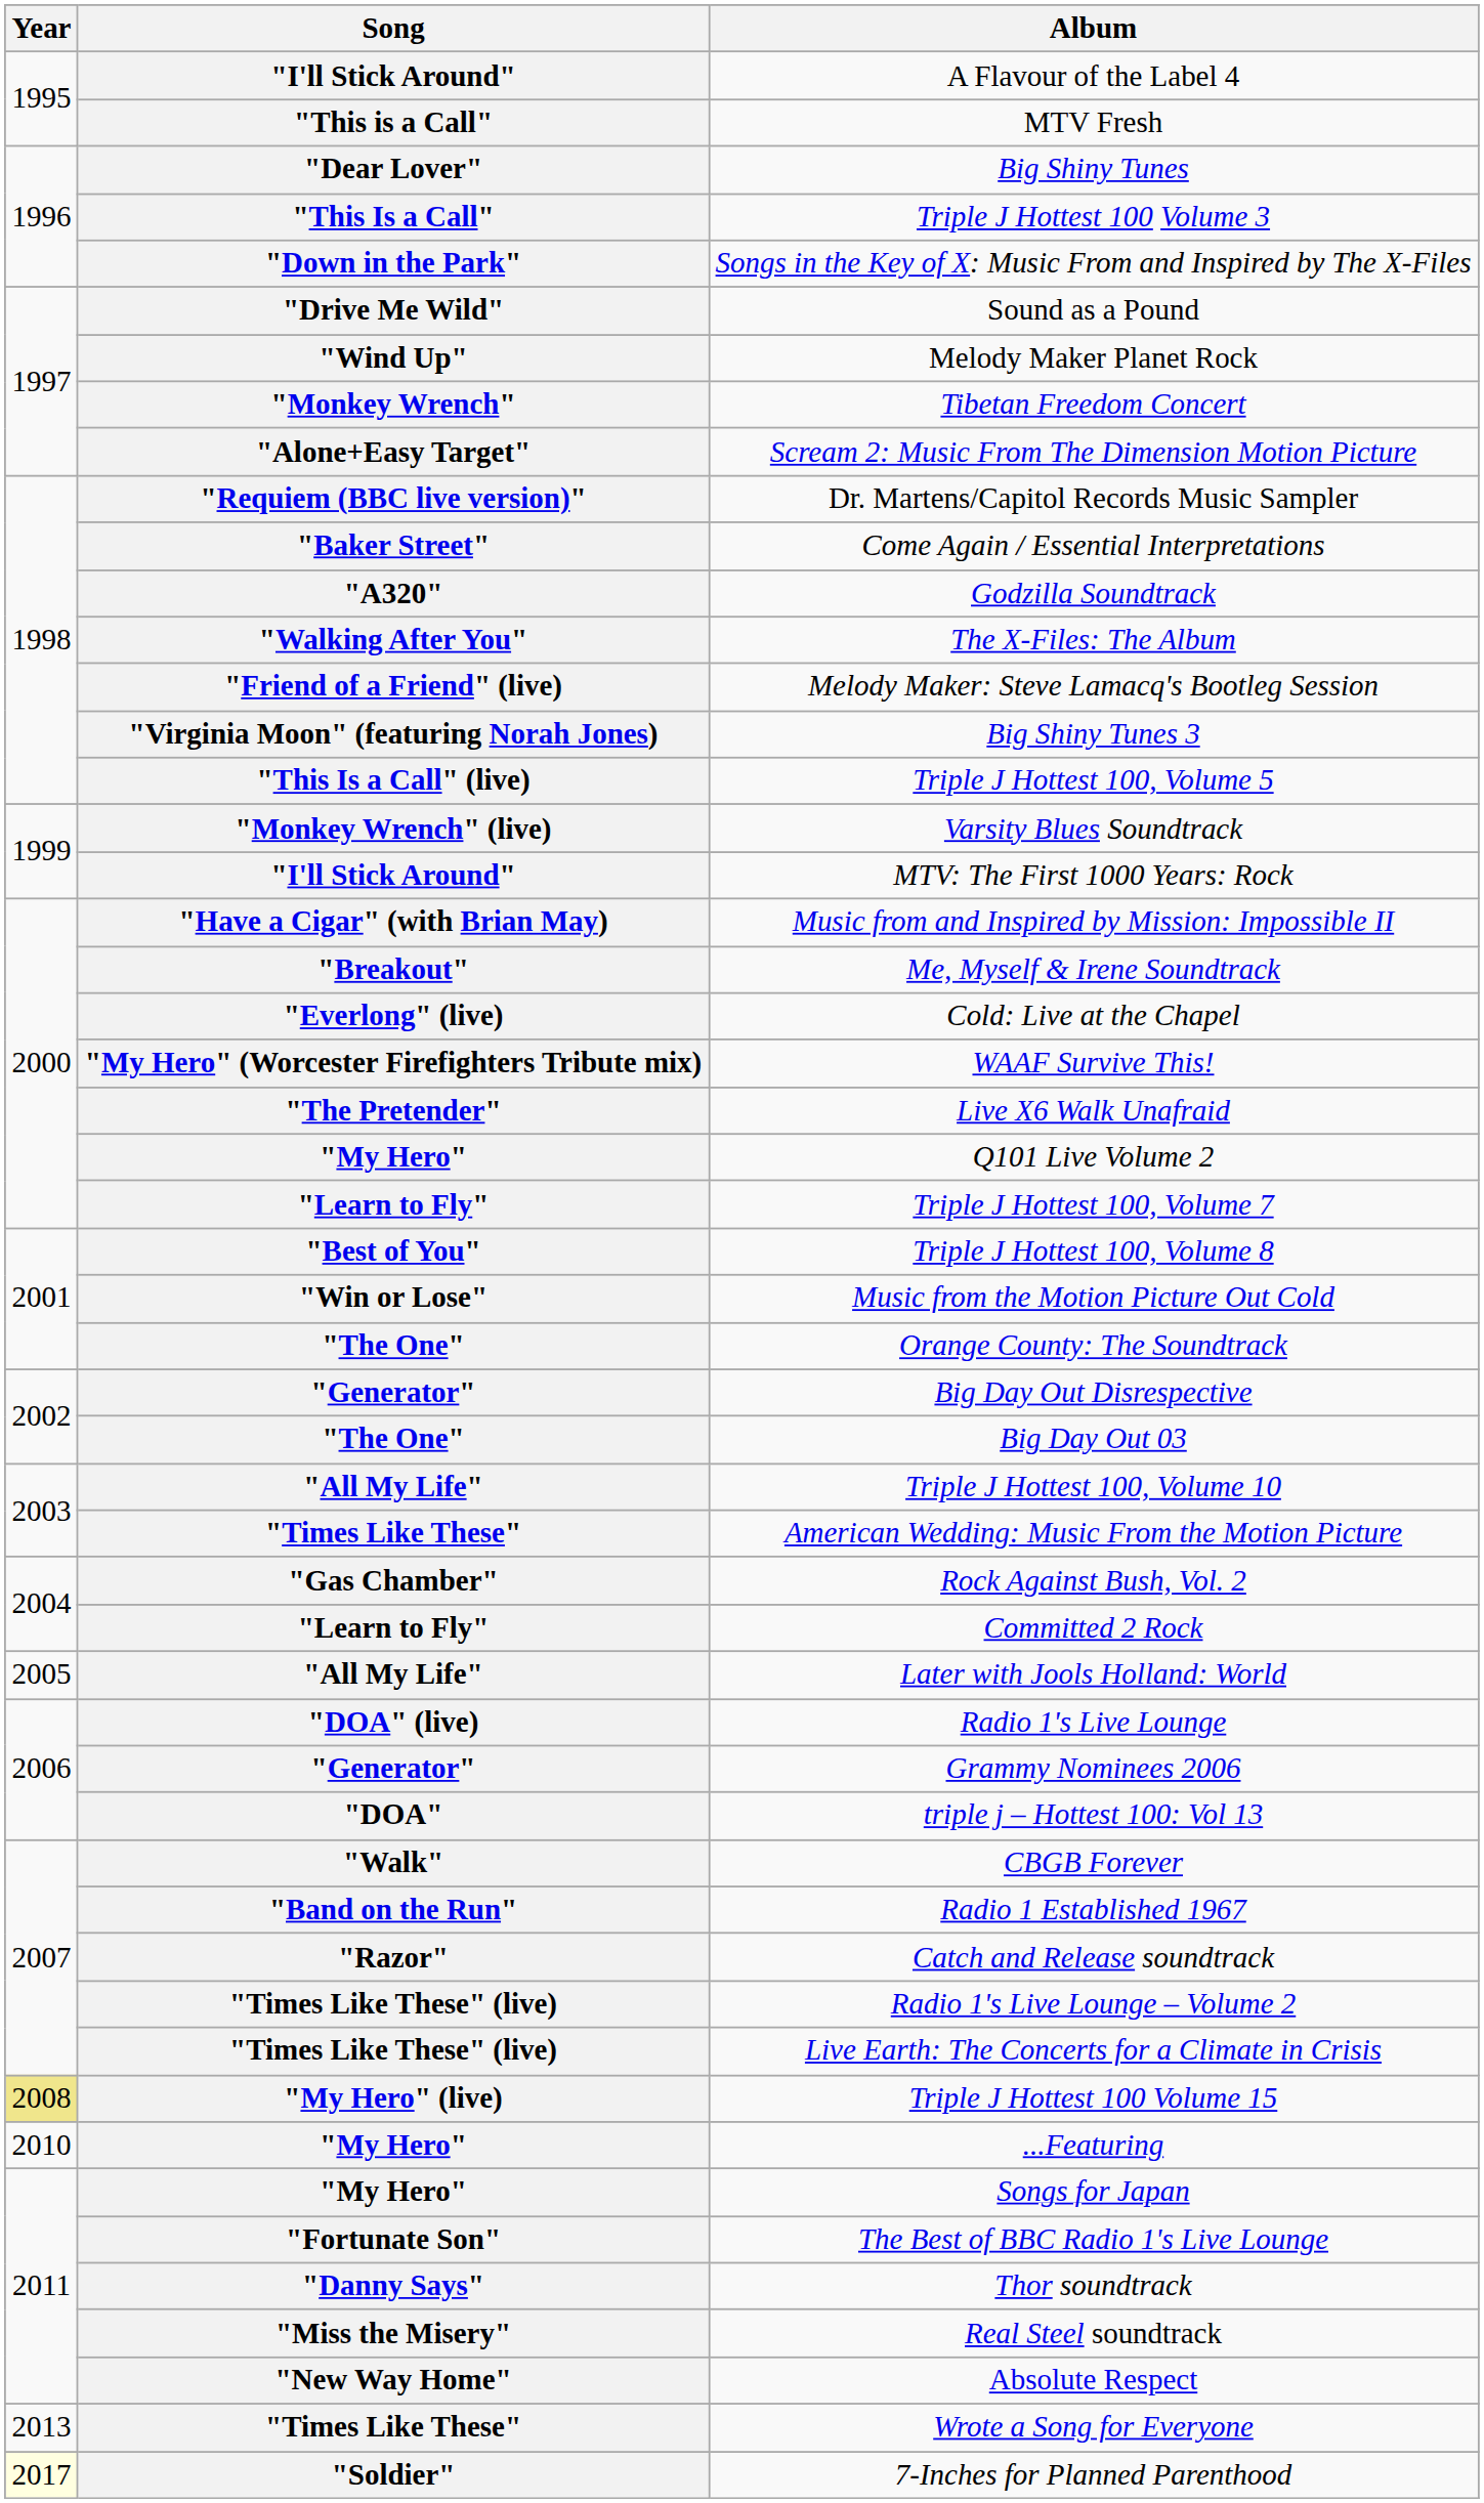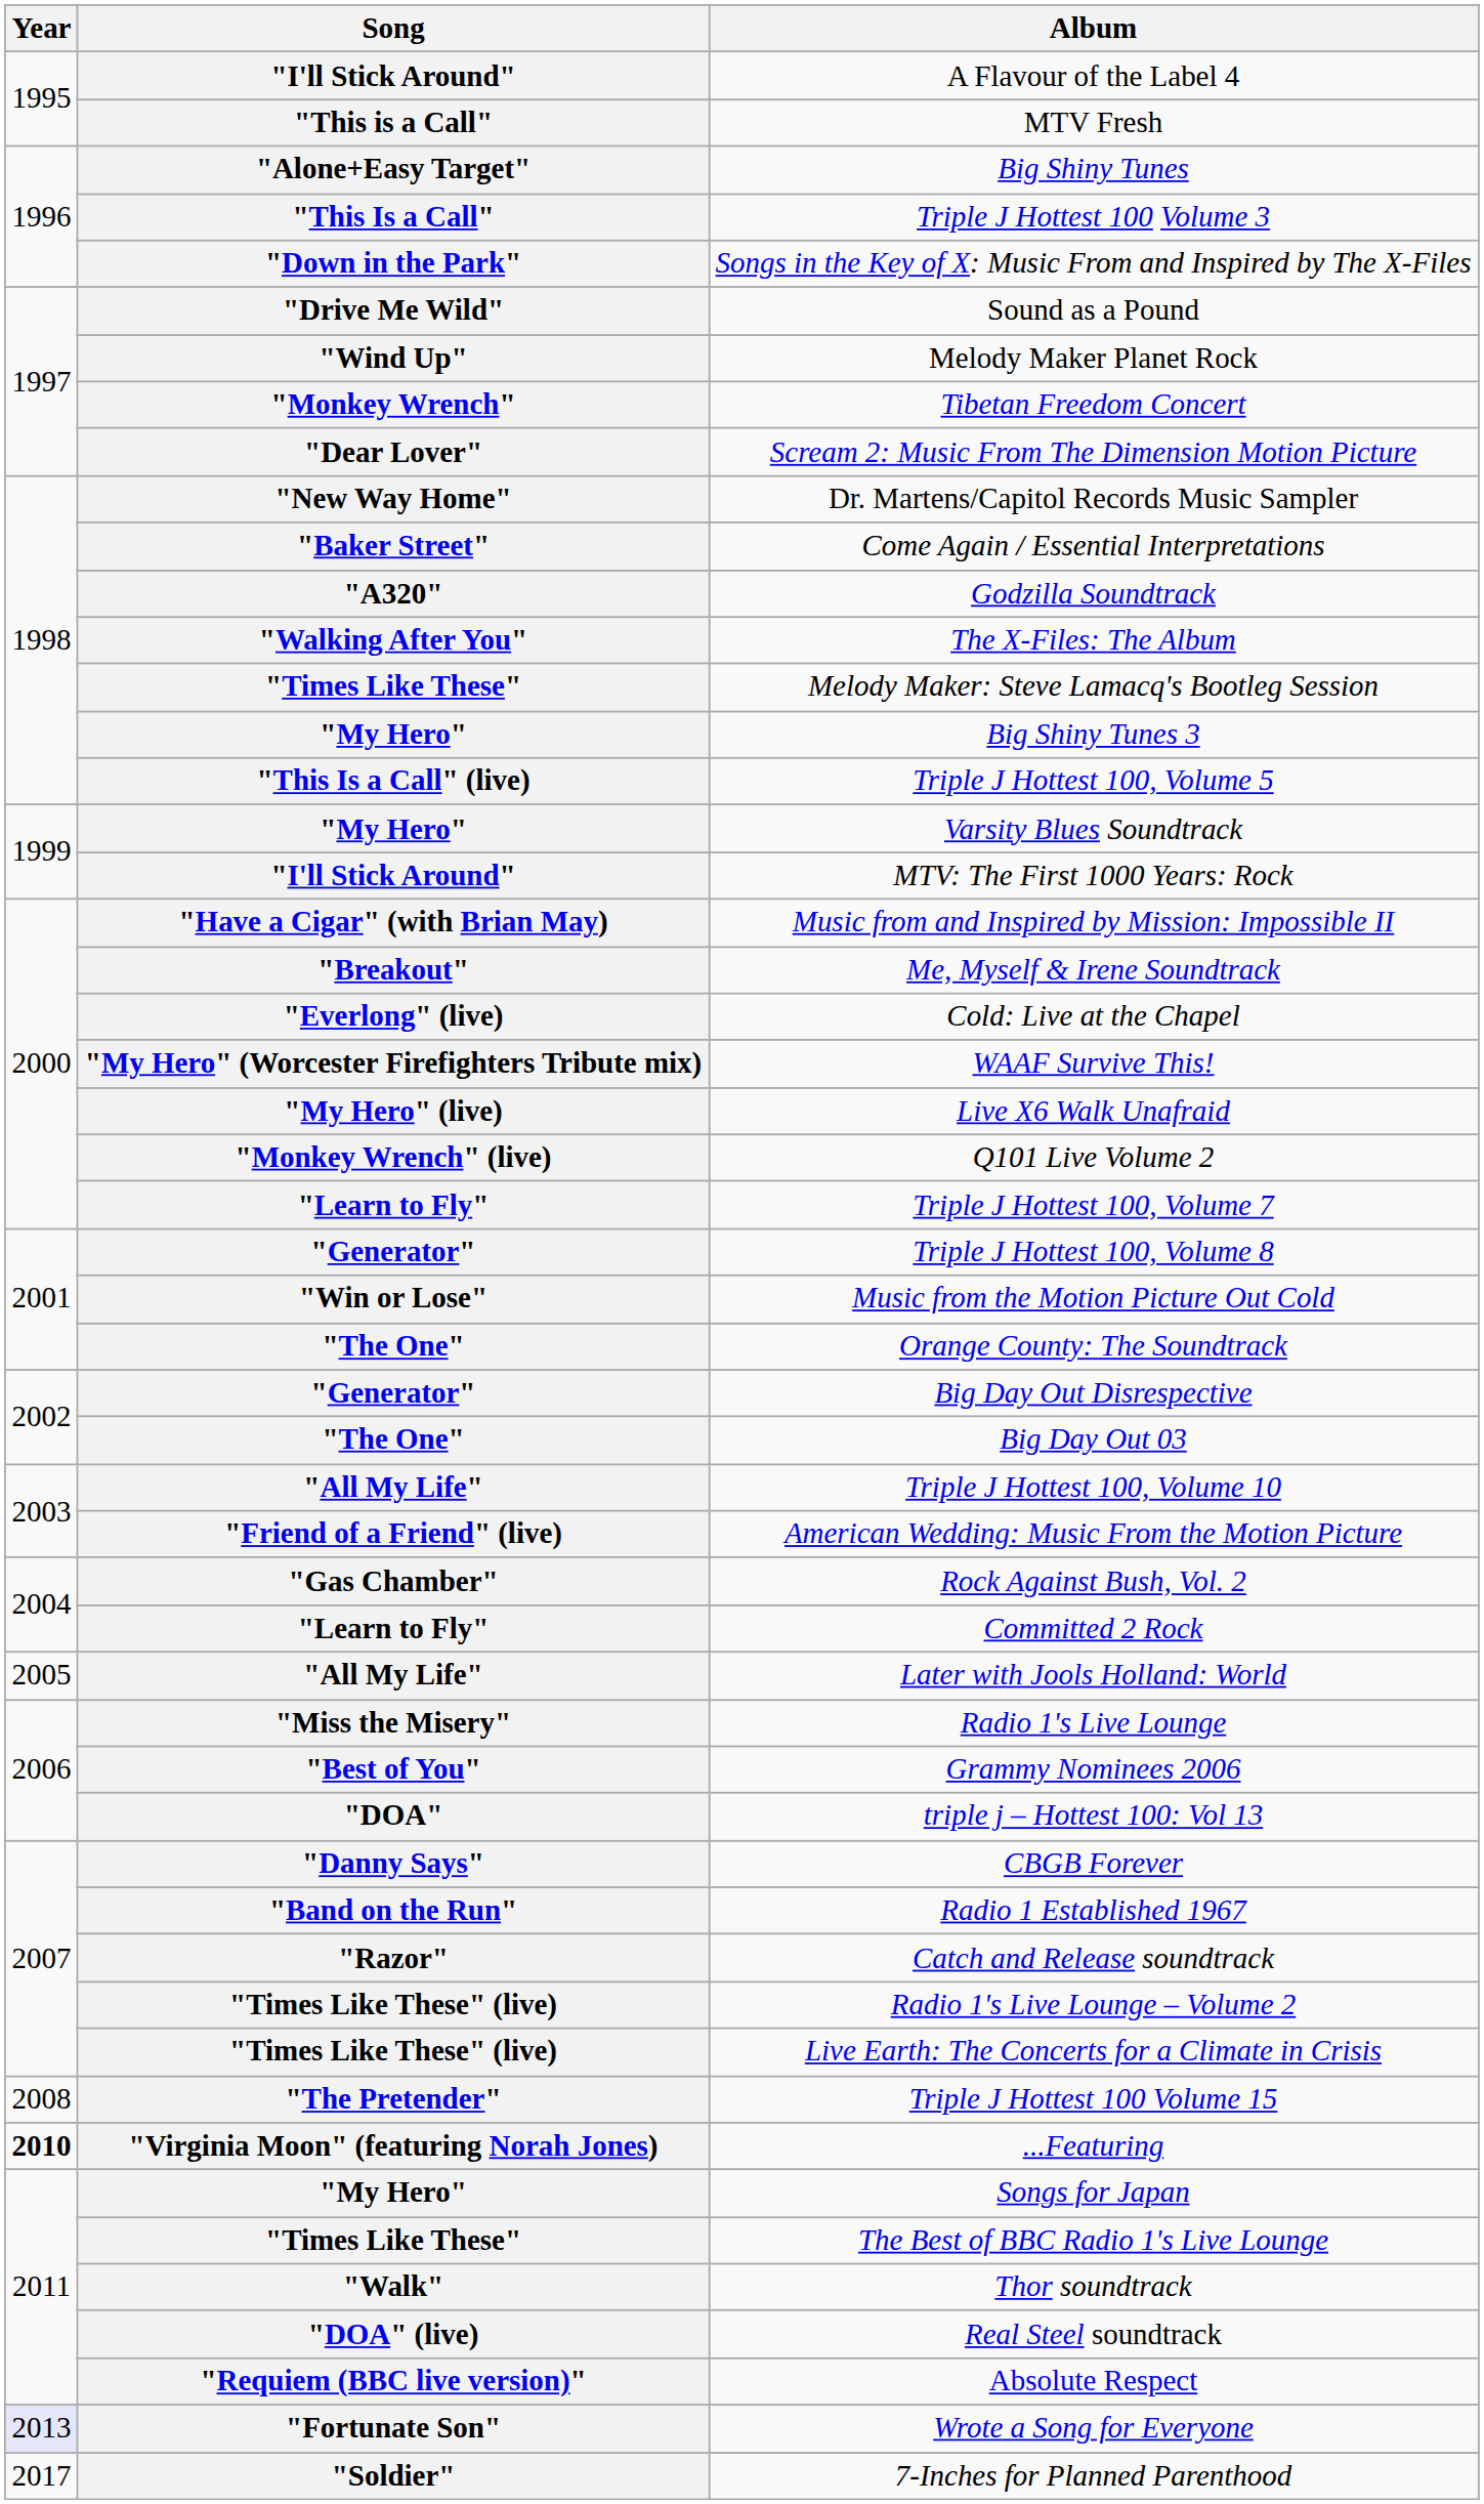Big Shiny Tunes | Song: "Dear Lover" -> "Alone+Easy Target"
Scream 2: Music From The Dimension Motion Picture | Song: "Alone+Easy Target" -> "Dear Lover"
Dr. Martens/Capitol Records Music Sampler | Song: "Requiem (BBC live version)" -> "New Way Home"
Melody Maker: Steve Lamacq's Bootleg Session | Song: "Friend of a Friend" (live) -> "Times Like These"
Big Shiny Tunes 3 | Song: "Virginia Moon" (featuring Norah Jones) -> "My Hero"
Varsity Blues Soundtrack | Song: "Monkey Wrench" (live) -> "My Hero"
Live X6 Walk Unafraid | Song: "The Pretender" -> "My Hero" (live)
Q101 Live Volume 2 | Song: "My Hero" -> "Monkey Wrench" (live)
Triple J Hottest 100, Volume 8 | Song: "Best of You" -> "Generator"
American Wedding: Music From the Motion Picture | Song: "Times Like These" -> "Friend of a Friend" (live)
Radio 1's Live Lounge | Song: "DOA" (live) -> "Miss the Misery"
Grammy Nominees 2006 | Song: "Generator" -> "Best of You"
CBGB Forever | Song: "Walk" -> "Danny Says"
Triple J Hottest 100 Volume 15 | Year: khaki background -> no background
Triple J Hottest 100 Volume 15 | Song: "My Hero" (live) -> "The Pretender"
...Featuring | Year: normal -> bold
...Featuring | Song: "My Hero" -> "Virginia Moon" (featuring Norah Jones)
The Best of BBC Radio 1's Live Lounge | Song: "Fortunate Son" -> "Times Like These"
Thor soundtrack | Song: "Danny Says" -> "Walk"
Real Steel soundtrack | Song: "Miss the Misery" -> "DOA" (live)
Absolute Respect | Song: "New Way Home" -> "Requiem (BBC live version)"
Wrote a Song for Everyone | Year: no background -> lavender background
Wrote a Song for Everyone | Song: "Times Like These" -> "Fortunate Son"
7-Inches for Planned Parenthood | Year: lightyellow background -> no background
